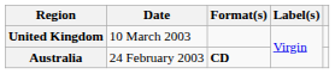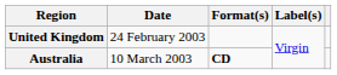United Kingdom | Date: 10 March 2003 -> 24 February 2003
Australia | Date: 24 February 2003 -> 10 March 2003
